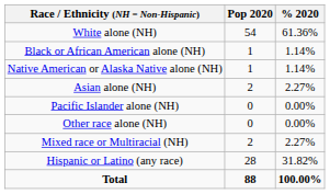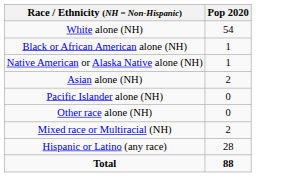- column: % 2020 | 61.36% | 1.14% | 1.14% | 2.27% | 0.00% | 0.00% | 2.27% | 31.82% | 100.00%
